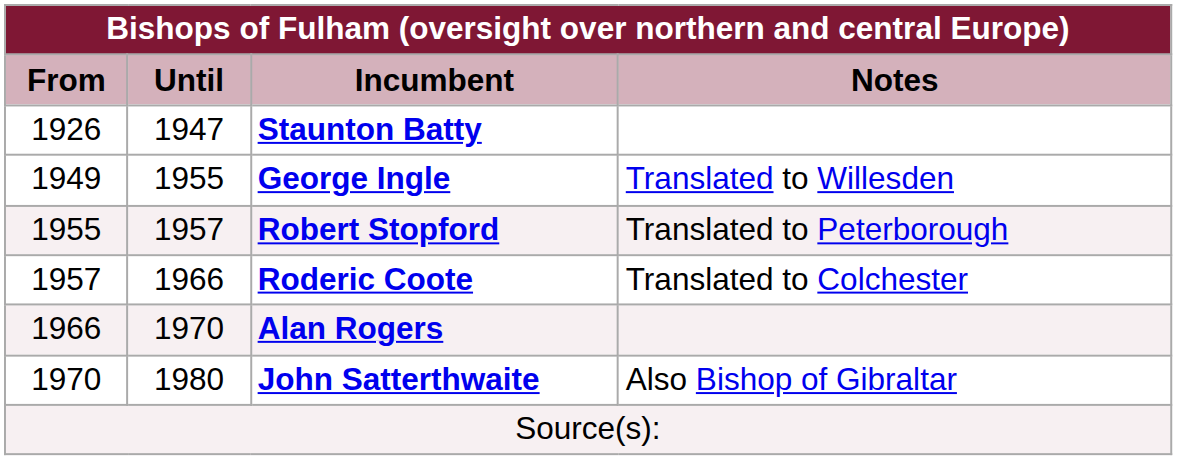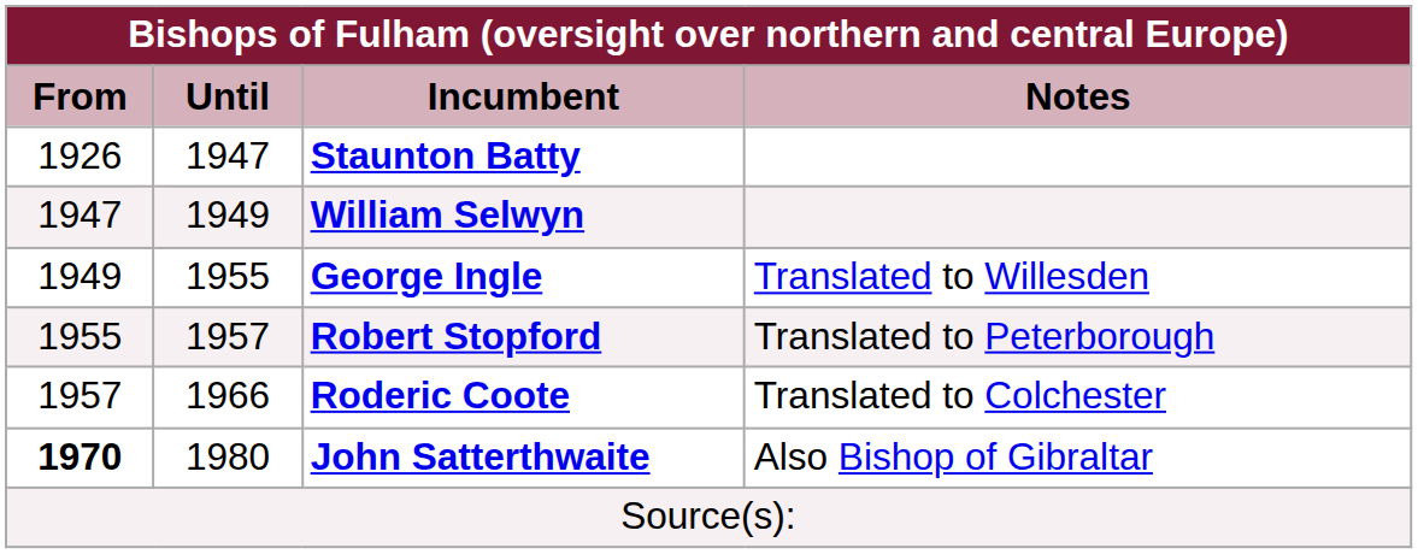+ row: 1947 | 1949 | William Selwyn
- row: 1966 | 1970 | Alan Rogers
John Satterthwaite | From: normal -> bold
